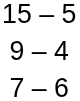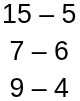rows swapped: 9 – 4 <-> 7 – 6
